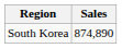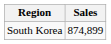South Korea | Sales: 874,890 -> 874,899
